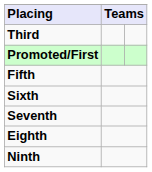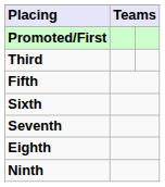rows swapped: Promoted/First <-> Third
